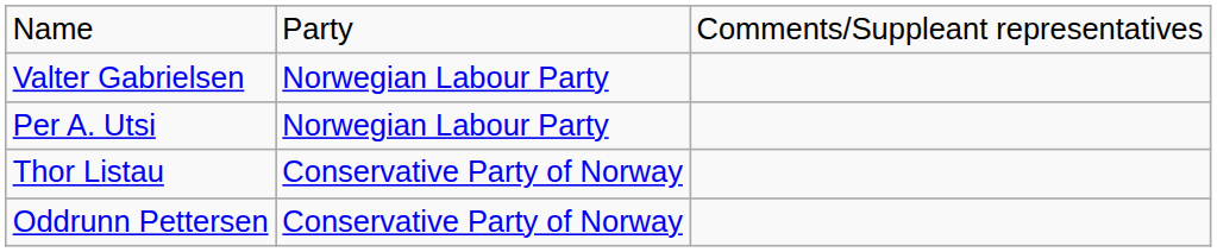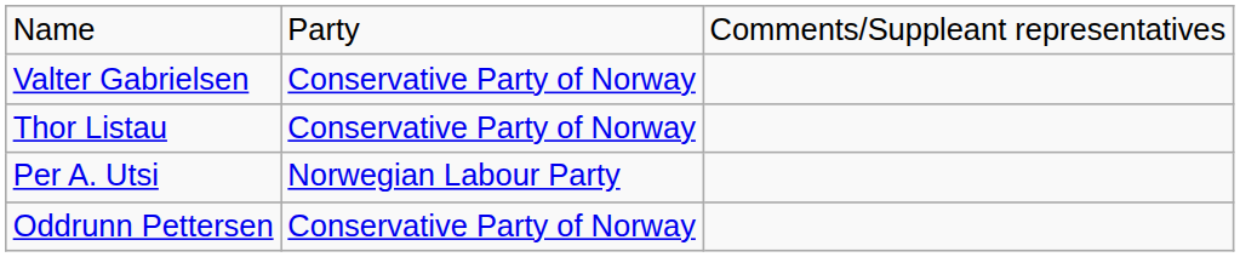Valter Gabrielsen | column 2: Norwegian Labour Party -> Conservative Party of Norway
rows swapped: Per A. Utsi <-> Thor Listau
